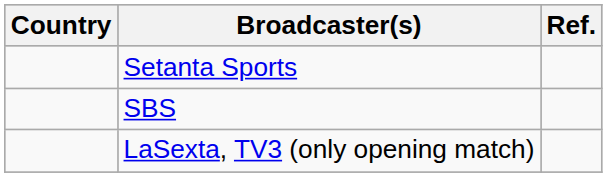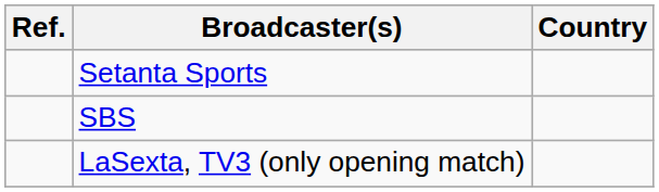columns swapped: Country <-> Ref.
